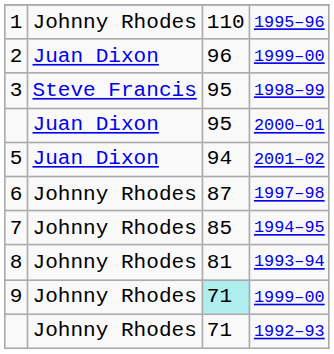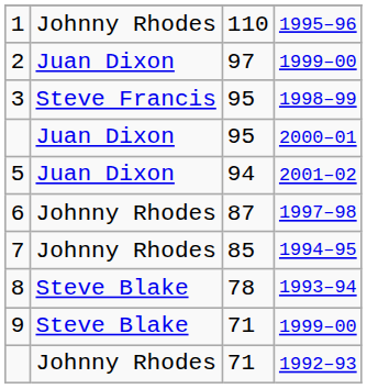2 | column 3: 96 -> 97
8 | column 2: Johnny Rhodes -> Steve Blake
8 | column 3: 81 -> 78
9 | column 2: Johnny Rhodes -> Steve Blake
9 | column 3: paleturquoise background -> no background
